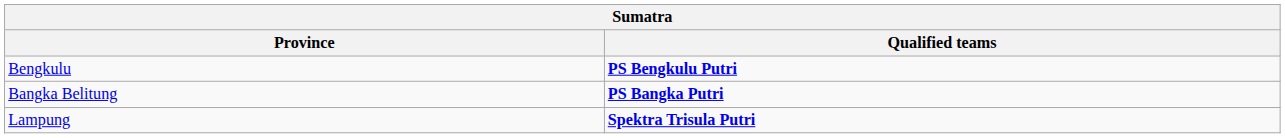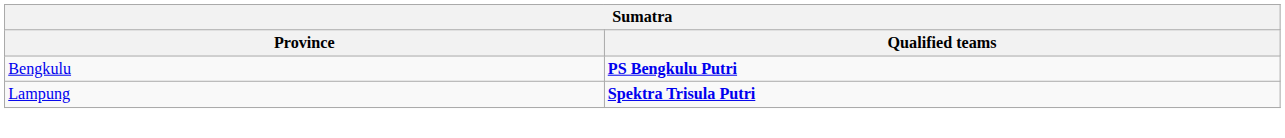- row: Bangka Belitung | PS Bangka Putri
